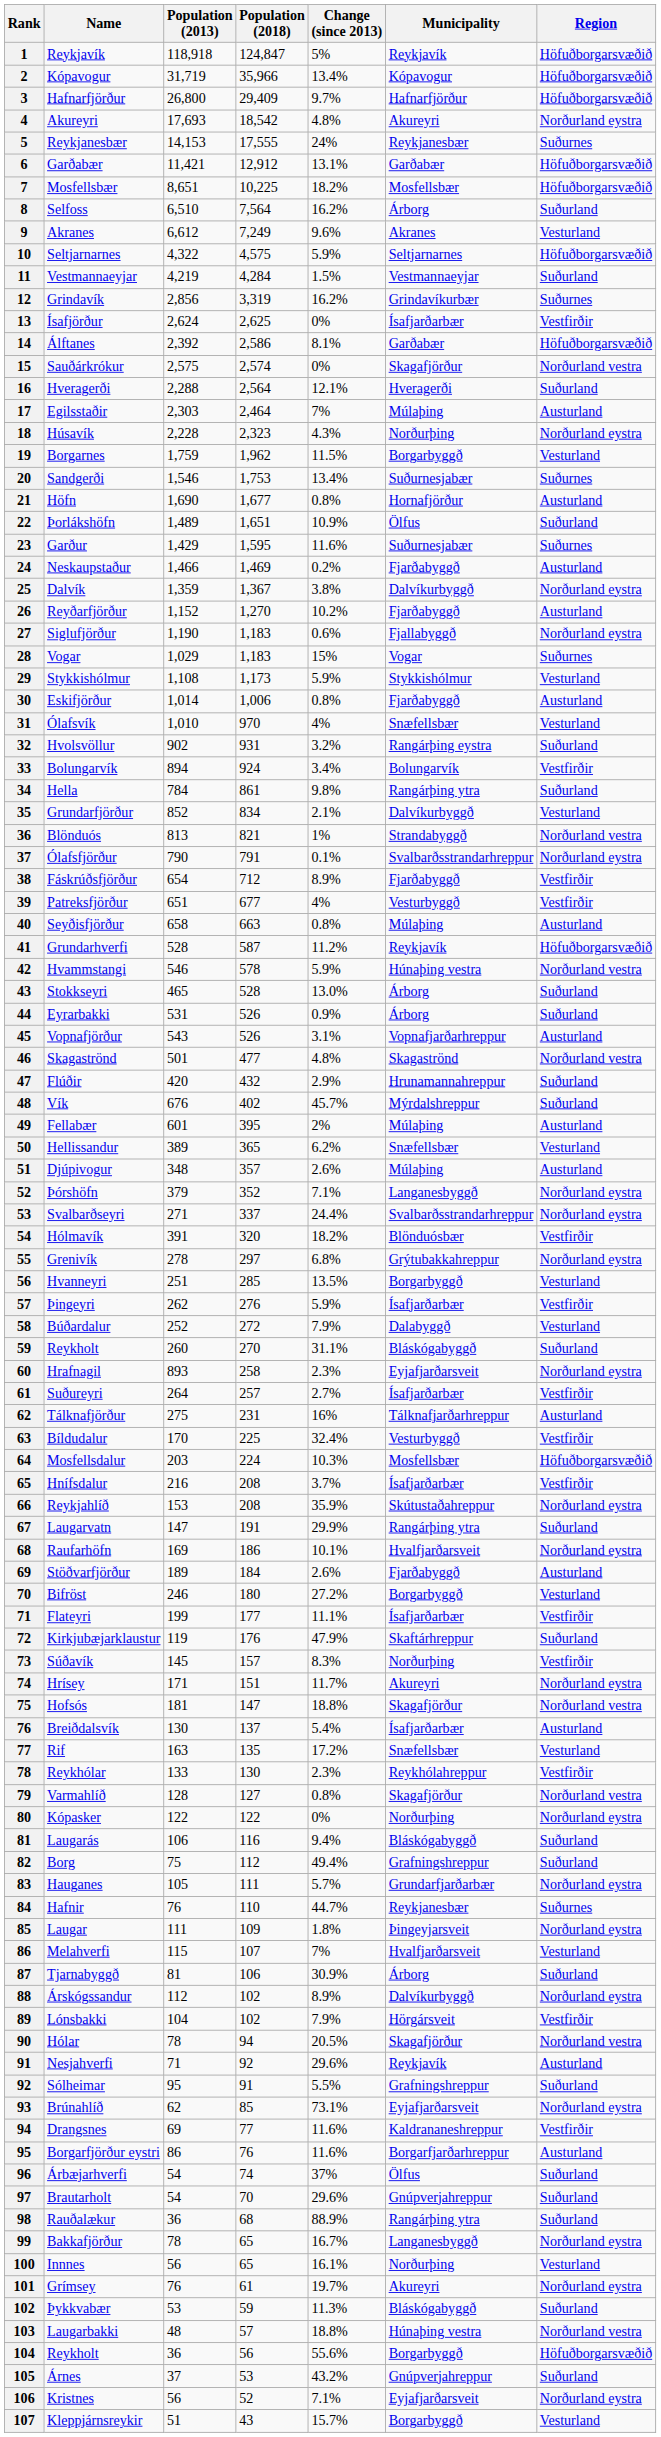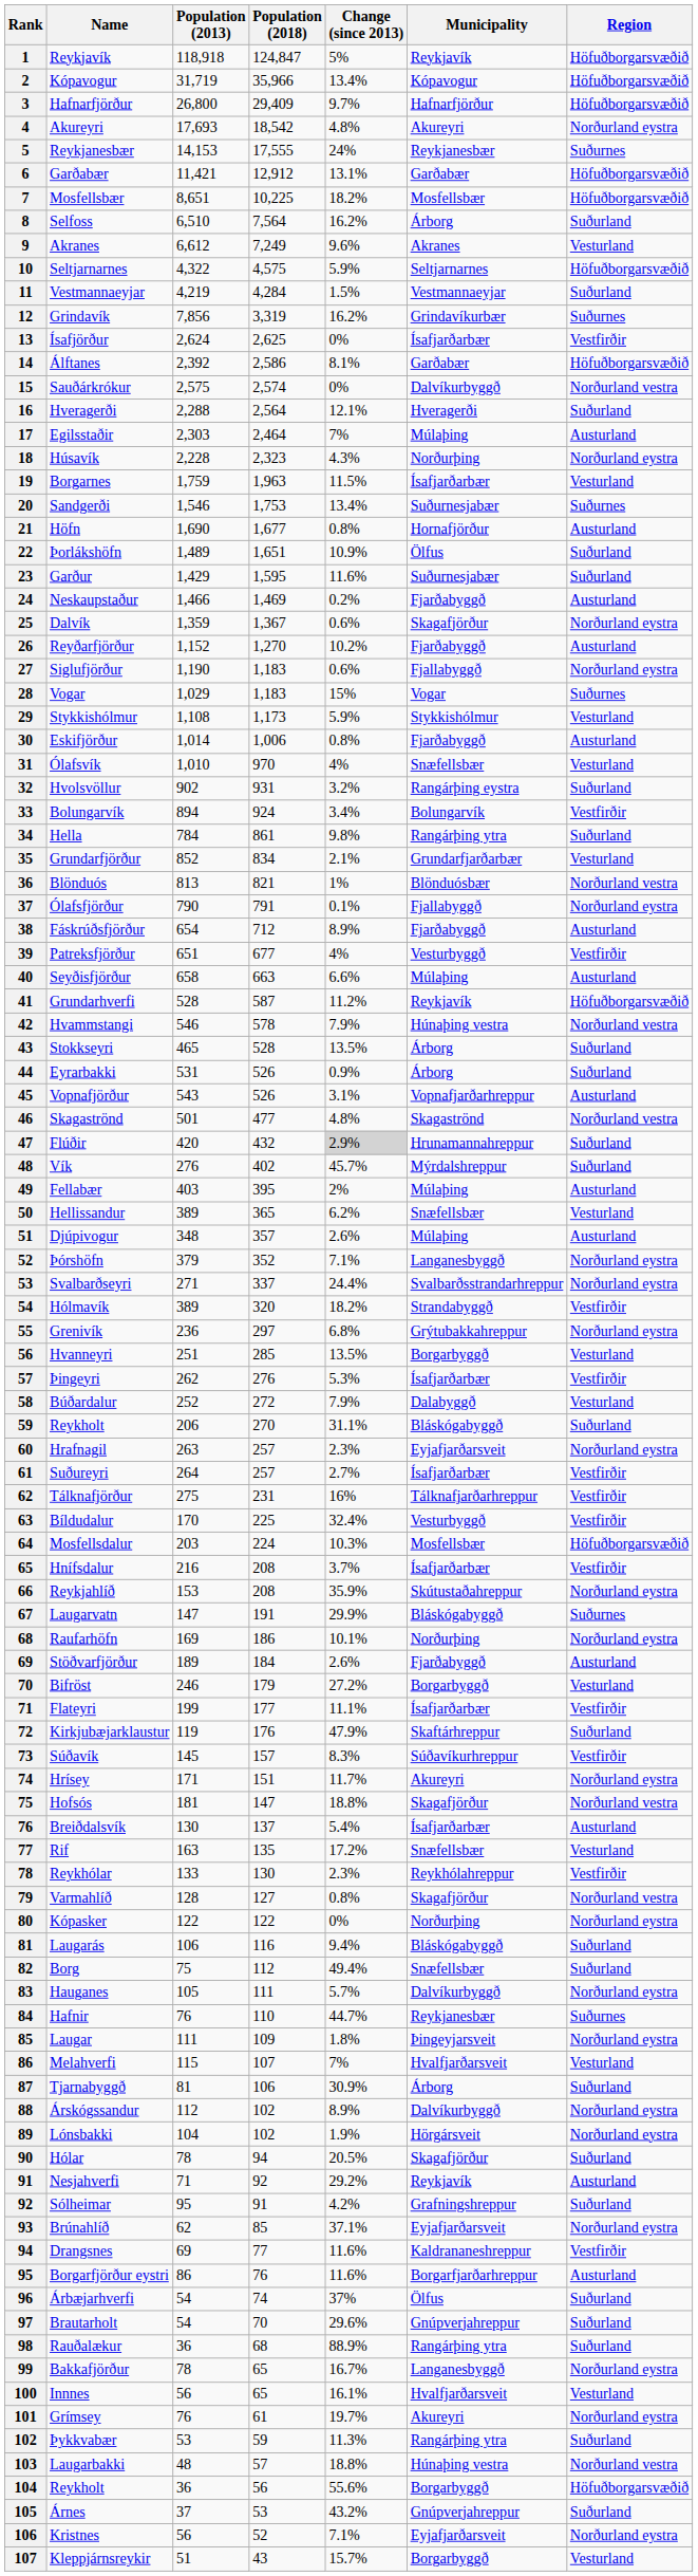Grindavík | Population (2013): 2,856 -> 7,856
Sauðárkrókur | Municipality: Skagafjörður -> Dalvíkurbyggð
Borgarnes | Population (2018): 1,962 -> 1,963
Borgarnes | Municipality: Borgarbyggð -> Ísafjarðarbær
Garður | Region: Suðurnes -> Suðurland
Dalvík | Change (since 2013): 3.8% -> 0.6%
Dalvík | Municipality: Dalvíkurbyggð -> Skagafjörður
Grundarfjörður | Municipality: Dalvíkurbyggð -> Grundarfjarðarbær
Blönduós | Municipality: Strandabyggð -> Blönduósbær
Ólafsfjörður | Municipality: Svalbarðsstrandarhreppur -> Fjallabyggð
Fáskrúðsfjörður | Region: Vestfirðir -> Austurland
Seyðisfjörður | Change (since 2013): 0.8% -> 6.6%
Hvammstangi | Change (since 2013): 5.9% -> 7.9%
Stokkseyri | Change (since 2013): 13.0% -> 13.5%
Flúðir | Change (since 2013): no background -> lightgrey background
Vík | Population (2013): 676 -> 276
Fellabær | Population (2013): 601 -> 403
Hólmavík | Population (2013): 391 -> 389
Hólmavík | Municipality: Blönduósbær -> Strandabyggð
Grenivík | Population (2013): 278 -> 236
Þingeyri | Change (since 2013): 5.9% -> 5.3%
59 / Reykholt | Population (2013): 260 -> 206
Hrafnagil | Population (2013): 893 -> 263
Hrafnagil | Population (2018): 258 -> 257
Tálknafjörður | Region: Austurland -> Vestfirðir
Laugarvatn | Municipality: Rangárþing ytra -> Bláskógabyggð
Laugarvatn | Region: Suðurland -> Suðurnes
Raufarhöfn | Municipality: Hvalfjarðarsveit -> Norðurþing
Bifröst | Population (2018): 180 -> 179
Súðavík | Municipality: Norðurþing -> Súðavíkurhreppur
Borg | Municipality: Grafningshreppur -> Snæfellsbær
Hauganes | Municipality: Grundarfjarðarbær -> Dalvíkurbyggð
Lónsbakki | Change (since 2013): 7.9% -> 1.9%
Lónsbakki | Region: Vestfirðir -> Norðurland eystra
Hólar | Region: Norðurland vestra -> Suðurland
Nesjahverfi | Change (since 2013): 29.6% -> 29.2%
Sólheimar | Change (since 2013): 5.5% -> 4.2%
Brúnahlíð | Change (since 2013): 73.1% -> 37.1%
Innnes | Municipality: Norðurþing -> Hvalfjarðarsveit
Þykkvabær | Municipality: Bláskógabyggð -> Rangárþing ytra
